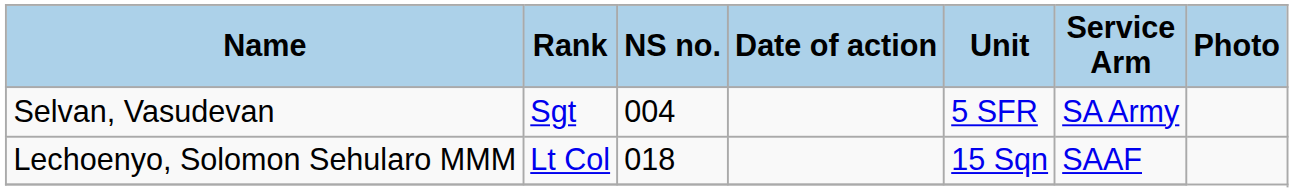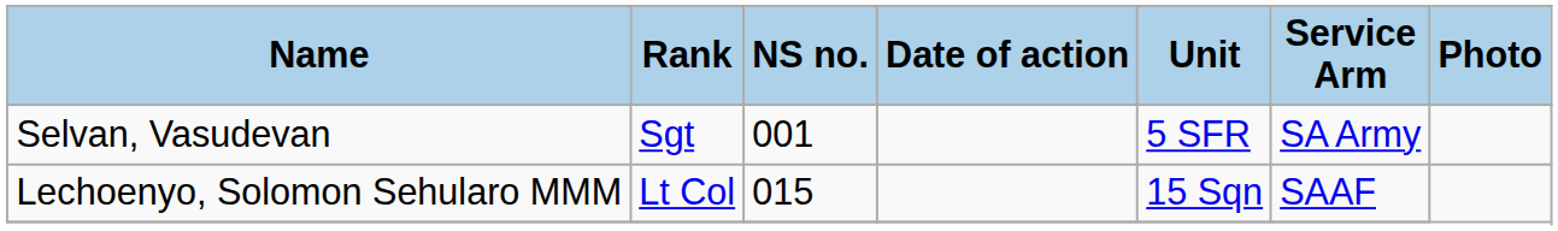Selvan, Vasudevan | NS no.: 004 -> 001
Lechoenyo, Solomon Sehularo MMM | NS no.: 018 -> 015
